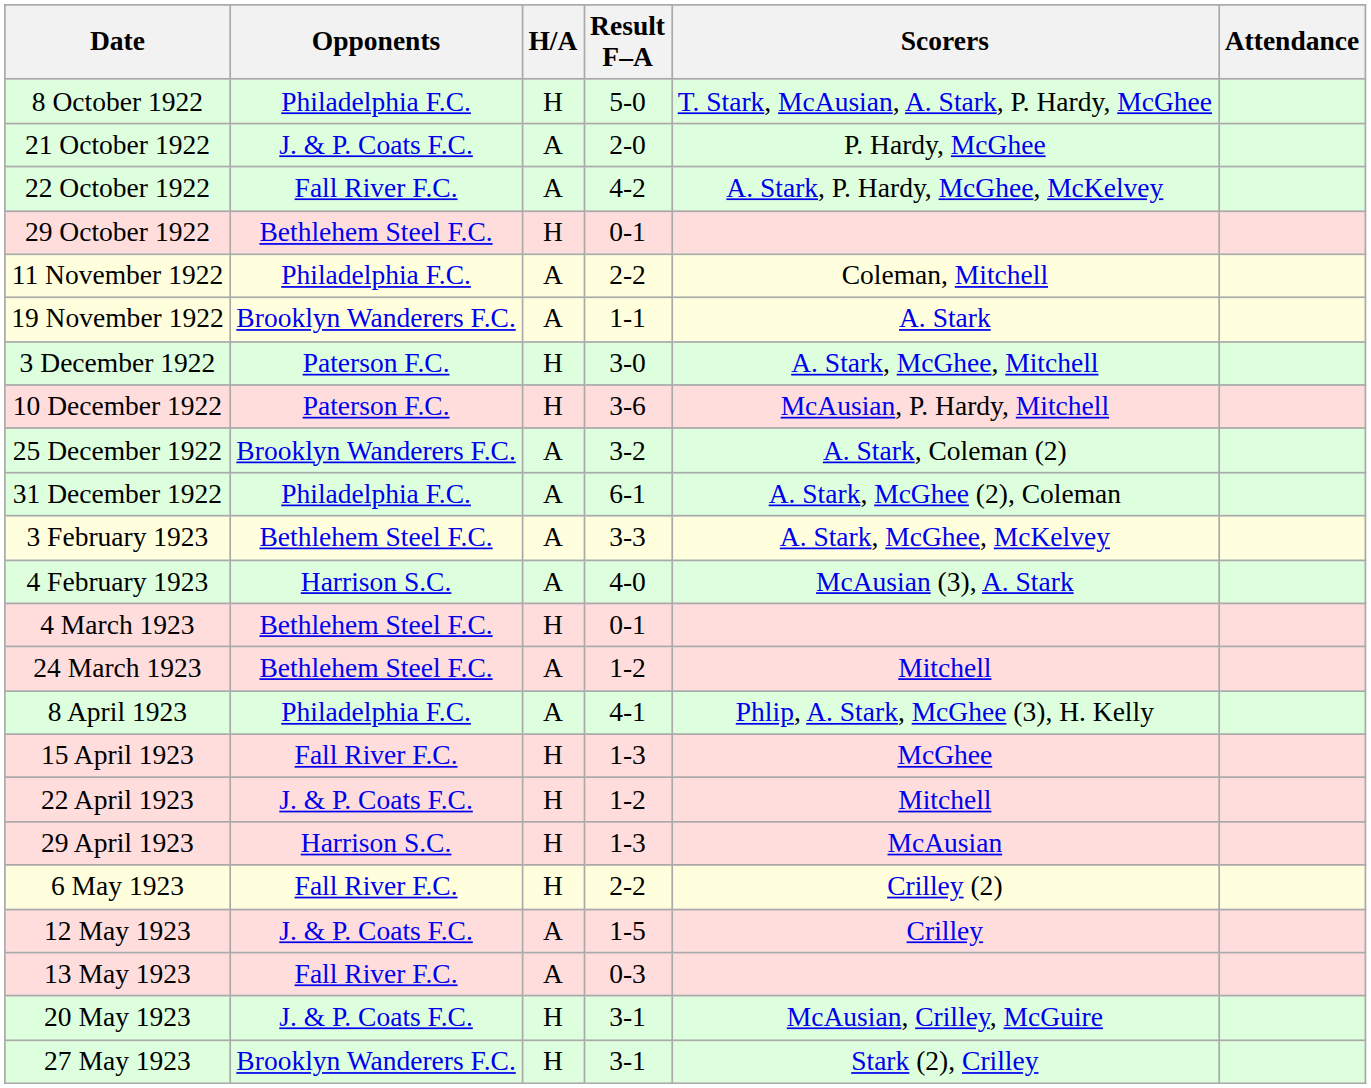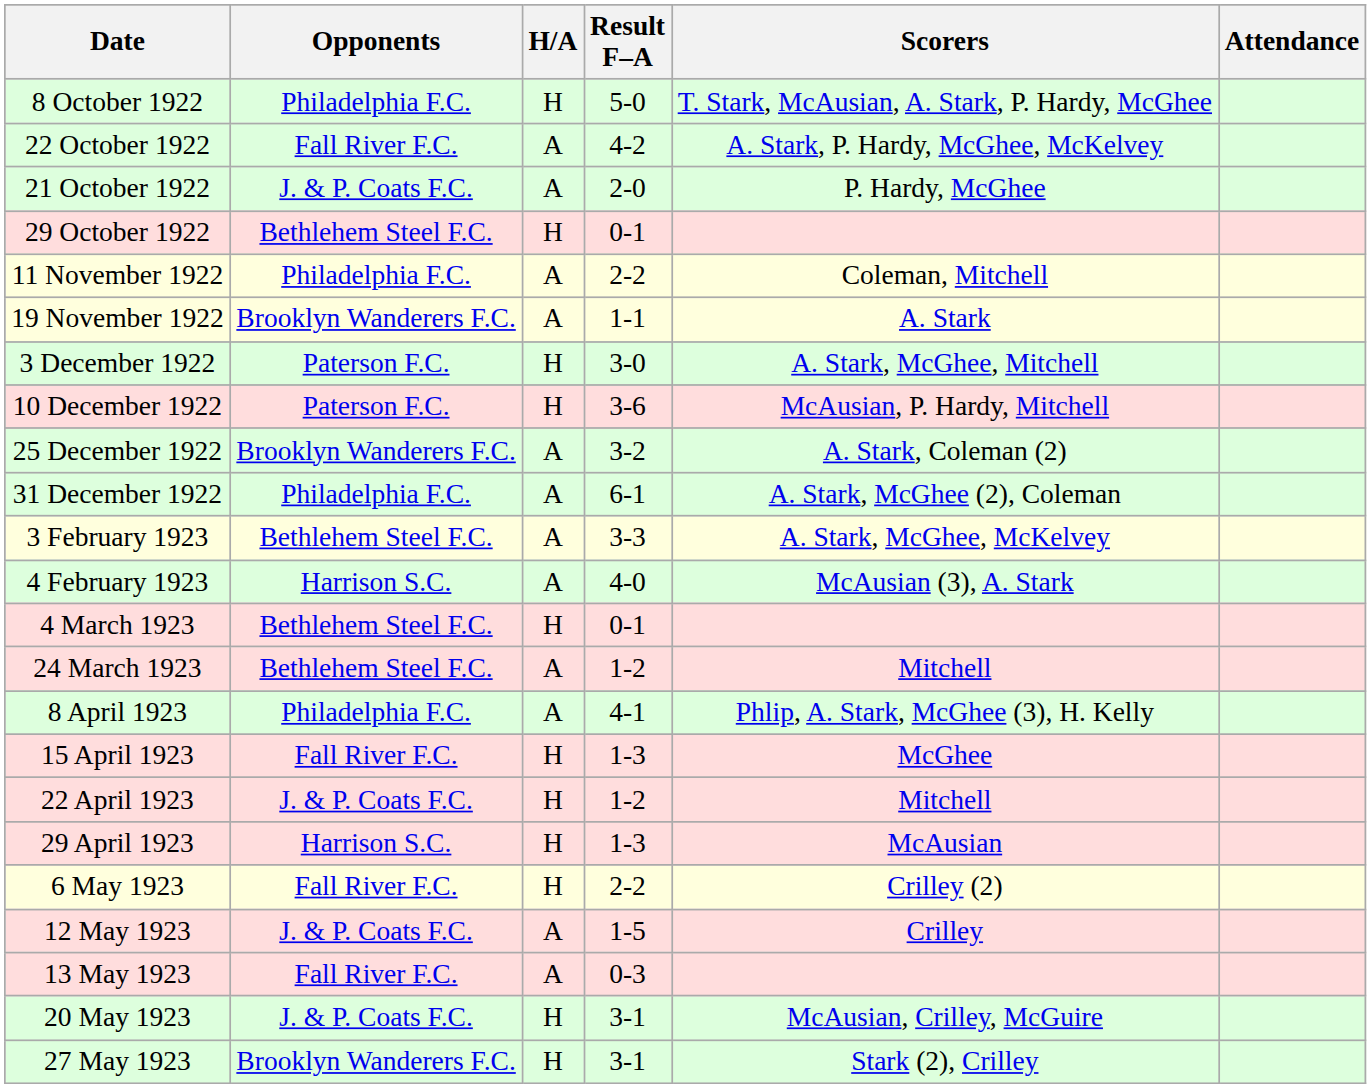rows swapped: 21 October 1922 <-> 22 October 1922
